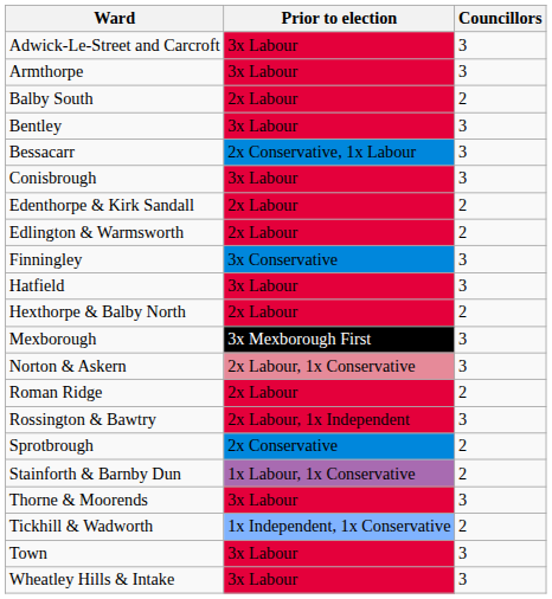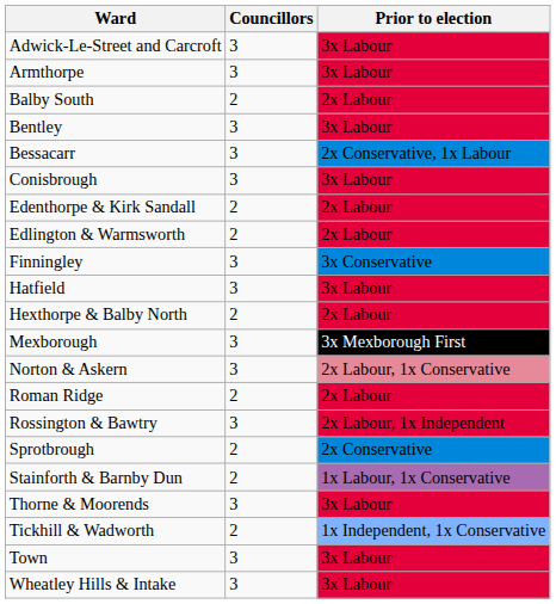columns swapped: Councillors <-> Prior to election
